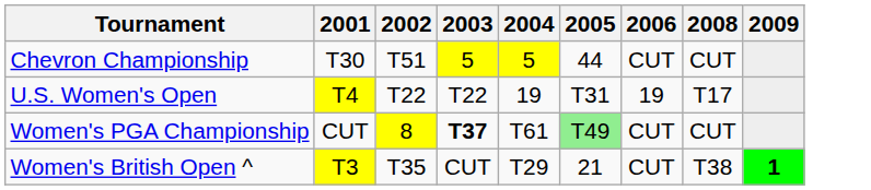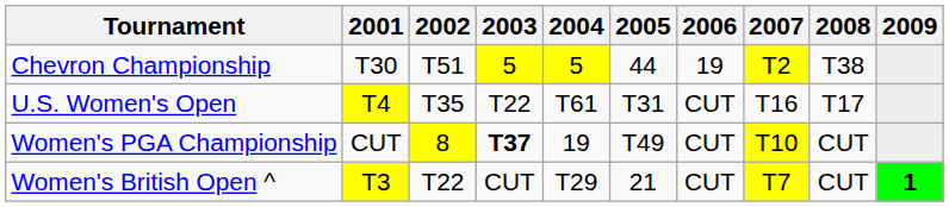+ column: 2007 | T2 | T16 | T10 | T7
Chevron Championship | 2006: CUT -> 19
Chevron Championship | 2008: CUT -> T38
U.S. Women's Open | 2002: T22 -> T35
U.S. Women's Open | 2004: 19 -> T61
U.S. Women's Open | 2006: 19 -> CUT
Women's PGA Championship | 2004: T61 -> 19
Women's PGA Championship | 2005: lightgreen background -> no background
Women's British Open ^ | 2002: T35 -> T22
Women's British Open ^ | 2008: T38 -> CUT
